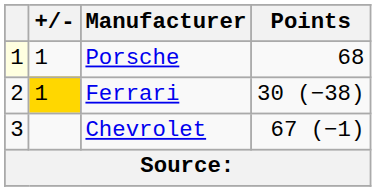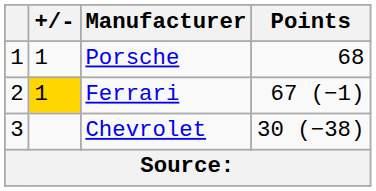Porsche | column 1: lightyellow background -> no background
Ferrari | Points: 30 (−38) -> 67 (−1)
Chevrolet | Points: 67 (−1) -> 30 (−38)
